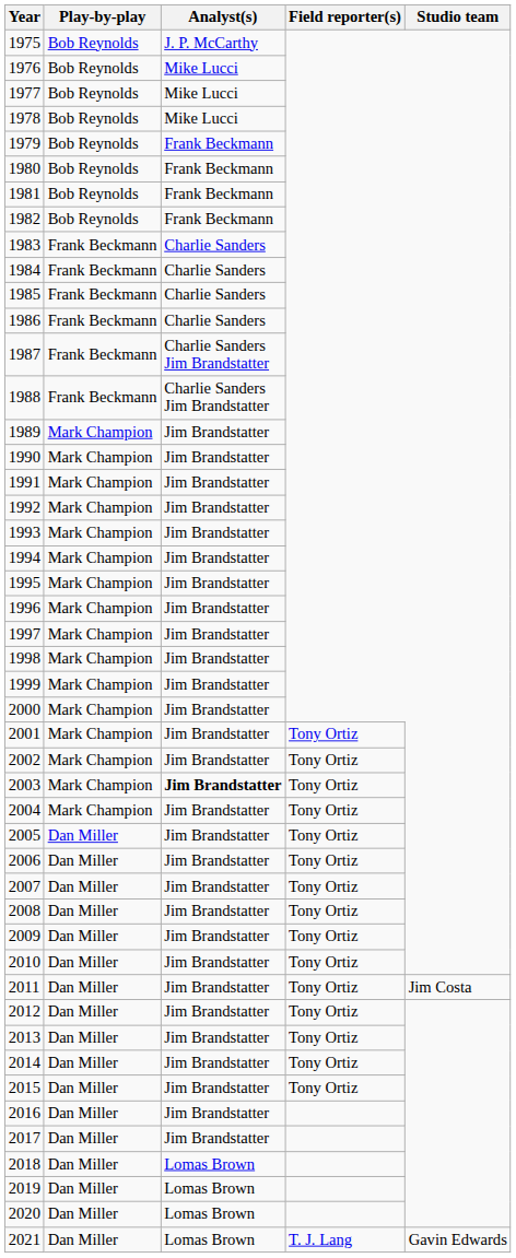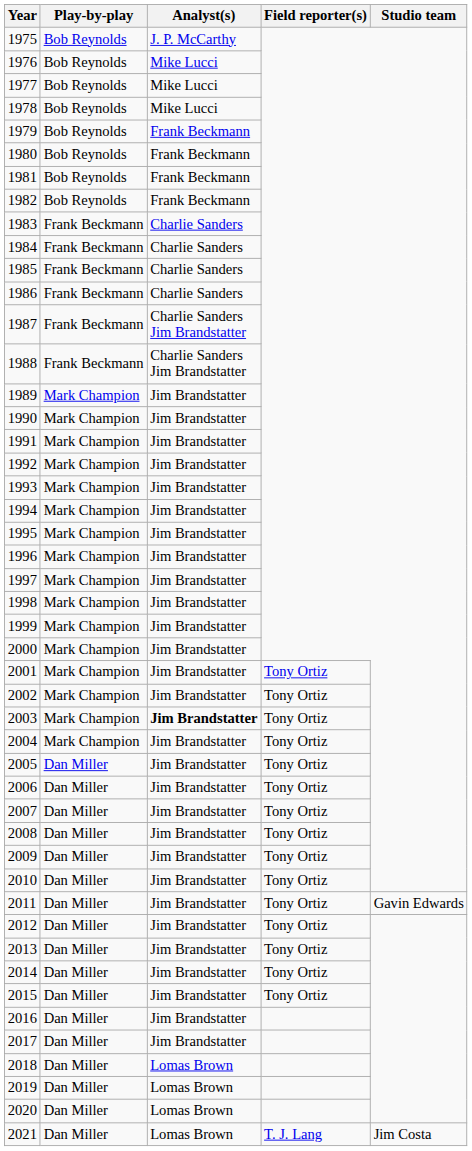2011 | Studio team: Jim Costa -> Gavin Edwards
2021 | Studio team: Gavin Edwards -> Jim Costa
